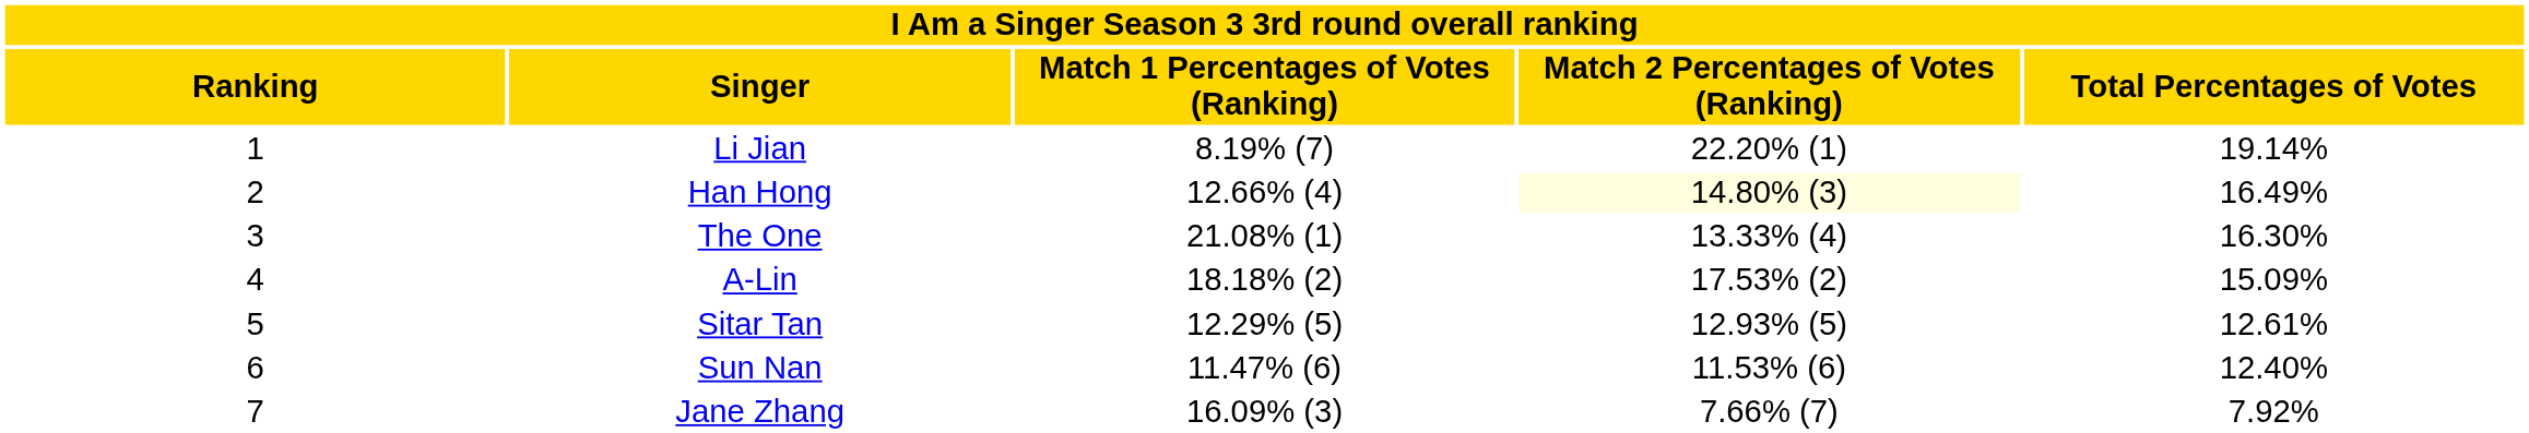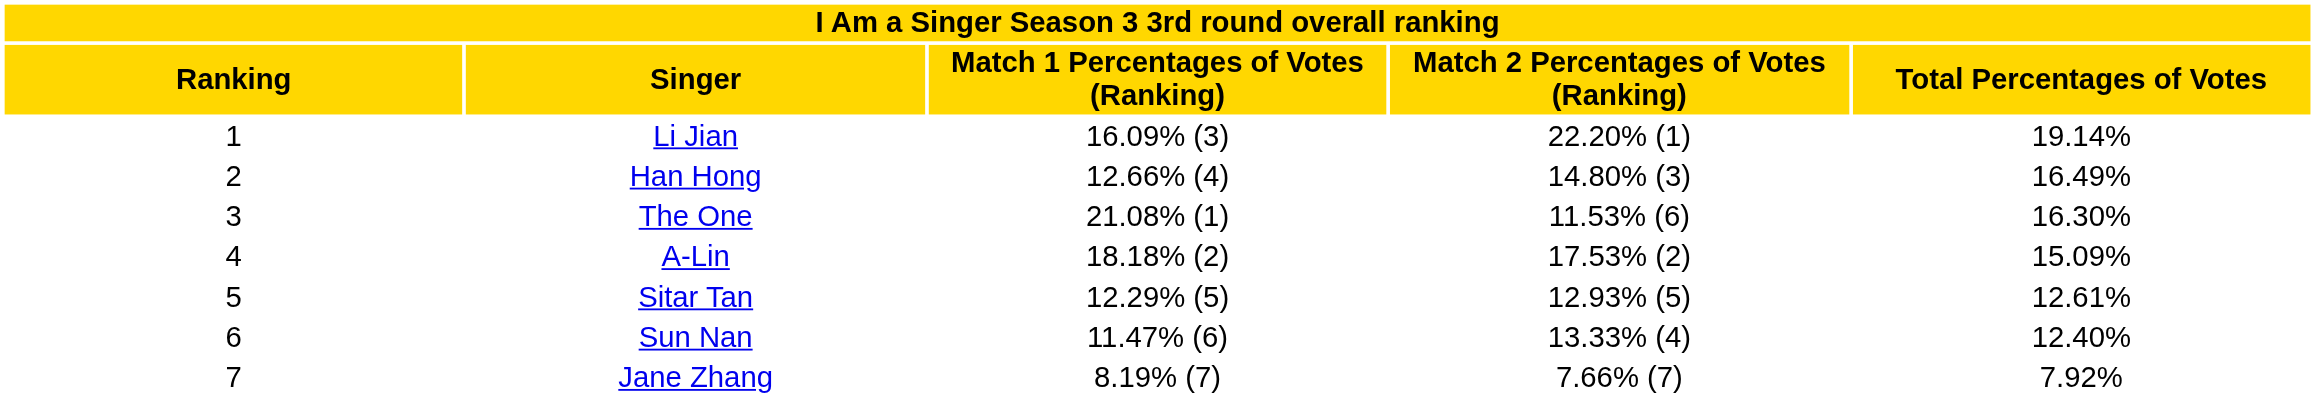Li Jian | column 3: 8.19% (7) -> 16.09% (3)
Han Hong | column 4: lightyellow background -> no background
The One | column 4: 13.33% (4) -> 11.53% (6)
Sun Nan | column 4: 11.53% (6) -> 13.33% (4)
Jane Zhang | column 3: 16.09% (3) -> 8.19% (7)
